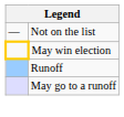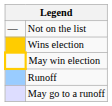+ row: Wins election
